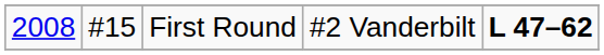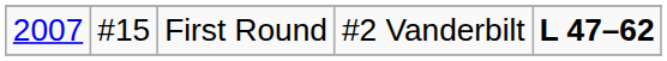First Round | column 1: 2008 -> 2007
